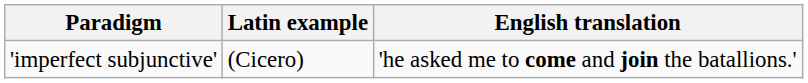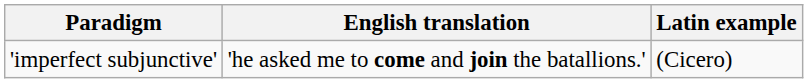columns swapped: Latin example <-> English translation
